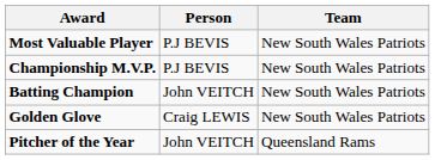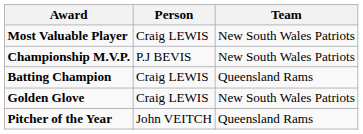Most Valuable Player | Person: P.J BEVIS -> Craig LEWIS
Batting Champion | Person: John VEITCH -> Craig LEWIS
Batting Champion | Team: New South Wales Patriots -> Queensland Rams
